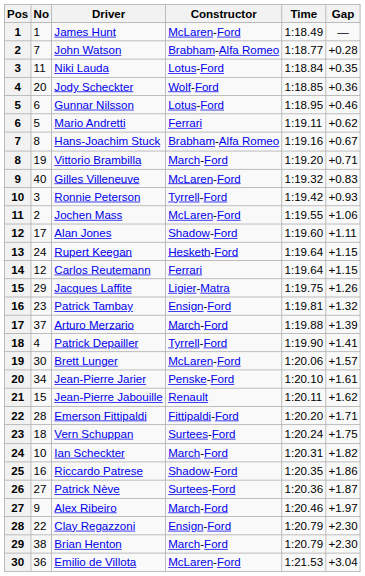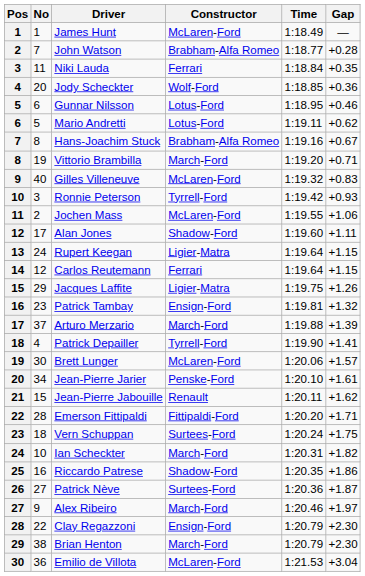Niki Lauda | Constructor: Lotus-Ford -> Ferrari
Mario Andretti | Constructor: Ferrari -> Lotus-Ford
Rupert Keegan | Constructor: Hesketh-Ford -> Ligier-Matra
